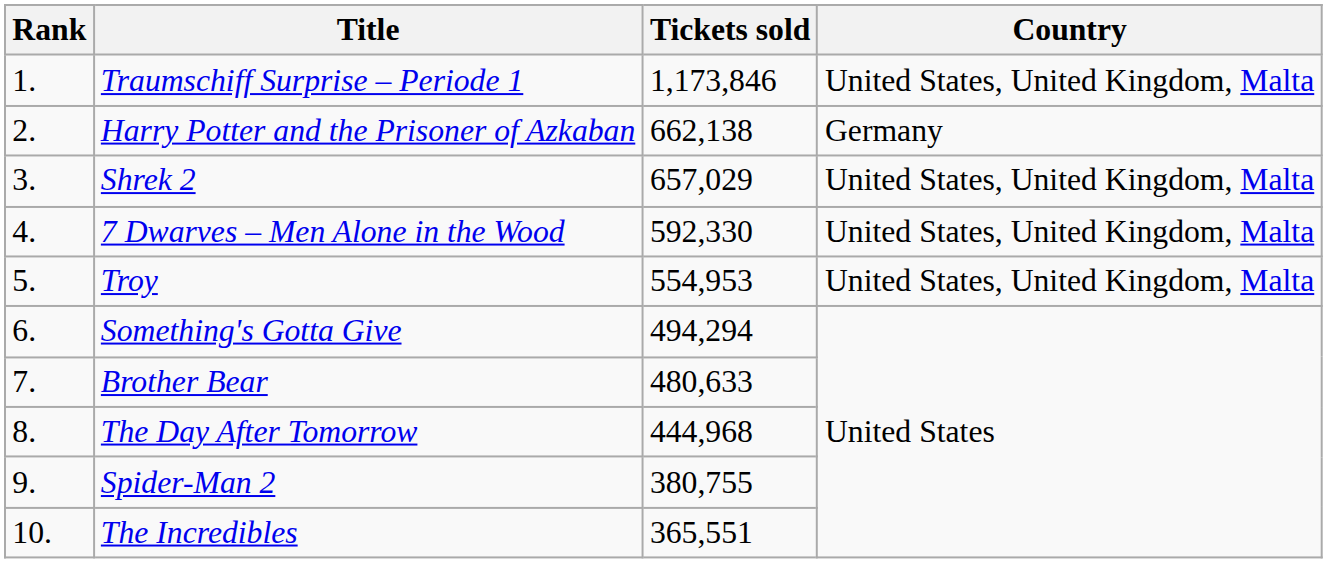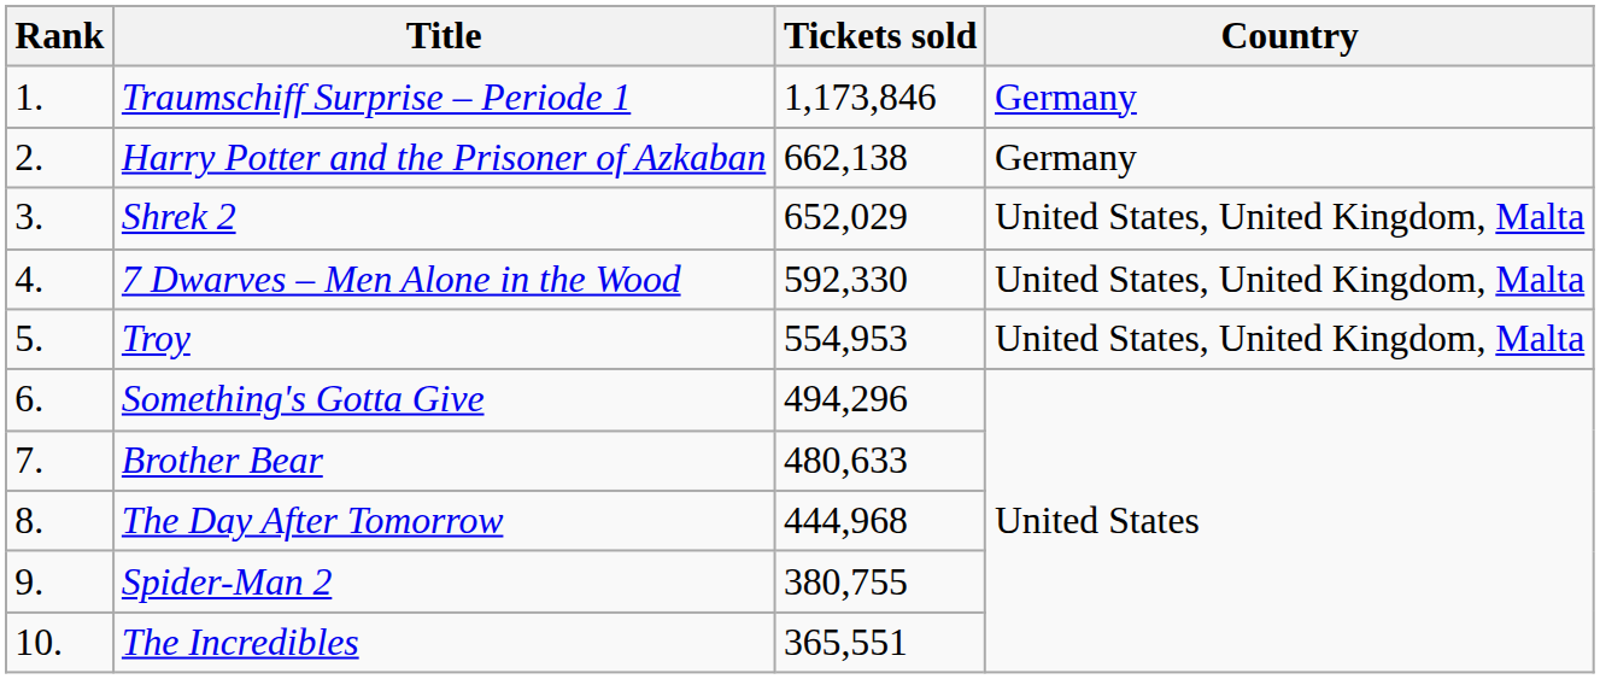Traumschiff Surprise – Periode 1 | Country: United States, United Kingdom, Malta -> Germany
Shrek 2 | Tickets sold: 657,029 -> 652,029
Something's Gotta Give | Tickets sold: 494,294 -> 494,296
